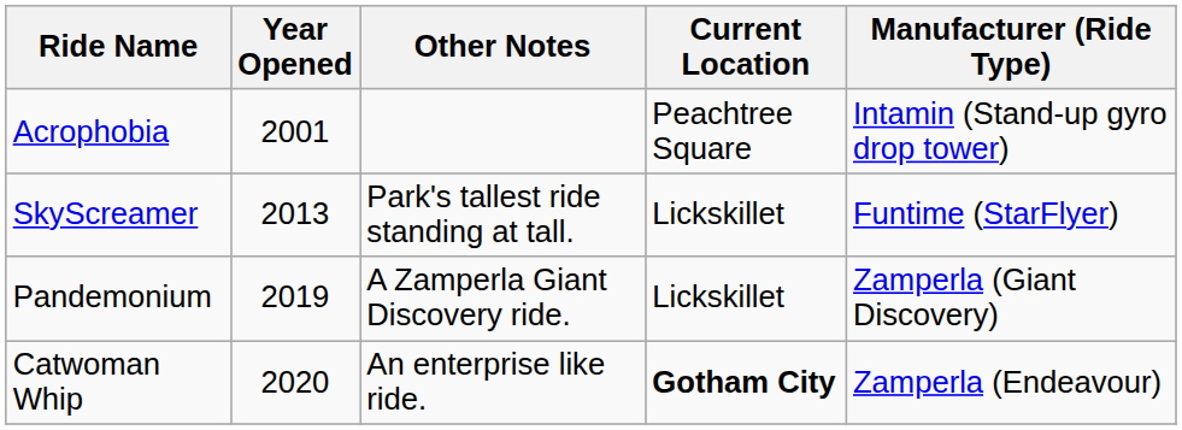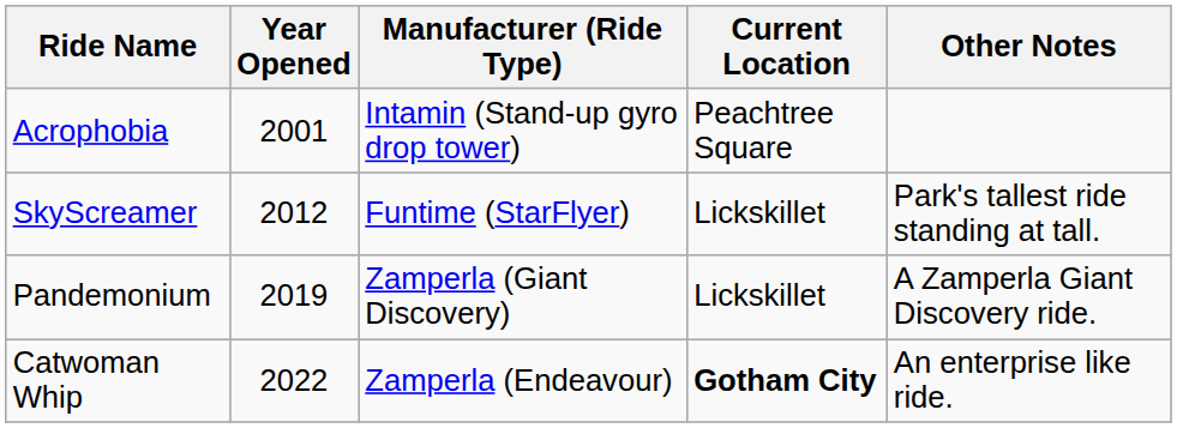columns swapped: Manufacturer (Ride Type) <-> Other Notes
SkyScreamer | Year Opened: 2013 -> 2012
Catwoman Whip | Year Opened: 2020 -> 2022
